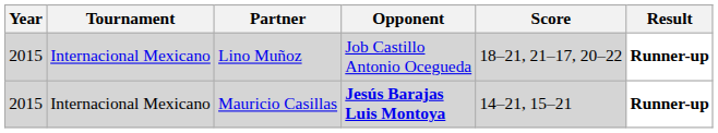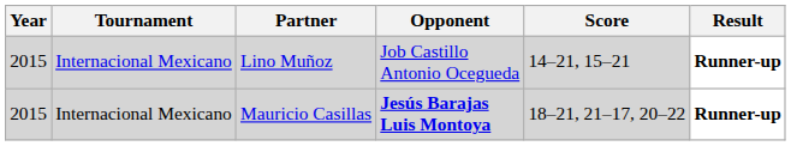Lino Muñoz | Score: 18–21, 21–17, 20–22 -> 14–21, 15–21
Mauricio Casillas | Score: 14–21, 15–21 -> 18–21, 21–17, 20–22
